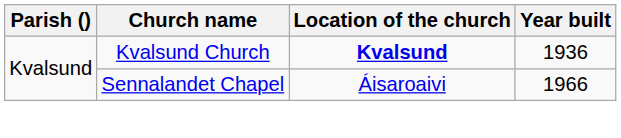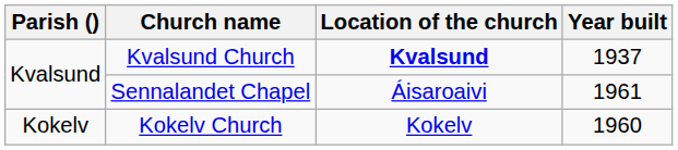Kvalsund Church | Year built: 1936 -> 1937
Sennalandet Chapel | Year built: 1966 -> 1961
+ row: Kokelv | Kokelv Church | Kokelv | 1960
